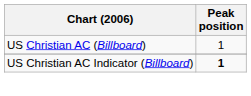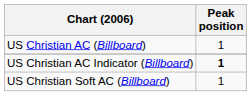+ row: US Christian Soft AC (Billboard) | 1
